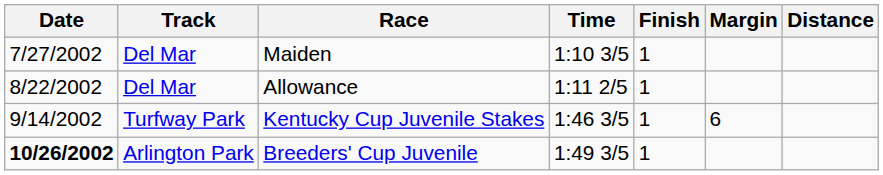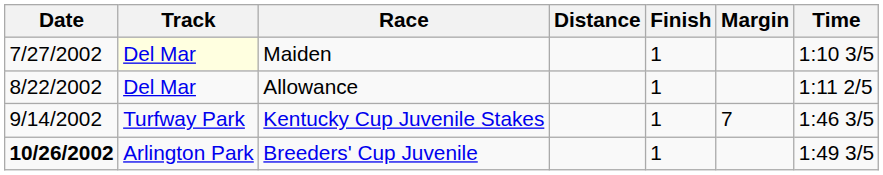columns swapped: Distance <-> Time
Maiden | Track: no background -> lightyellow background
Kentucky Cup Juvenile Stakes | Margin: 6 -> 7
